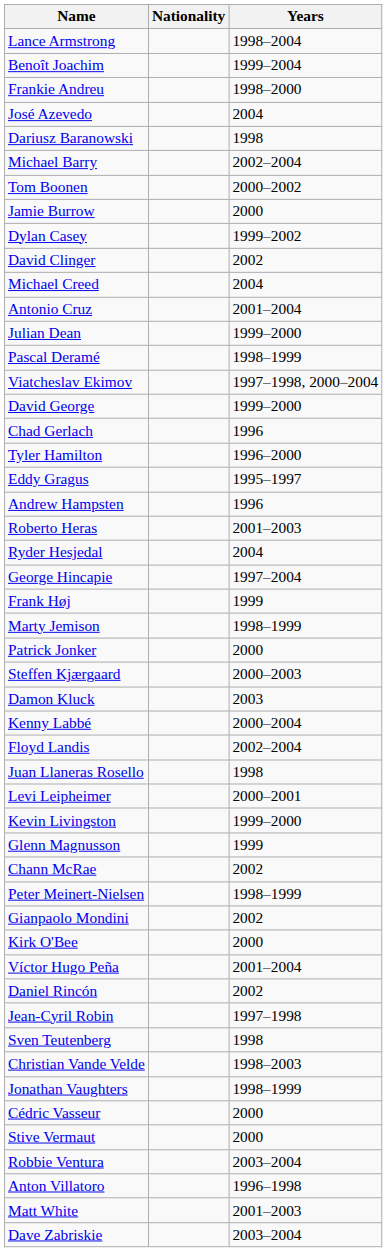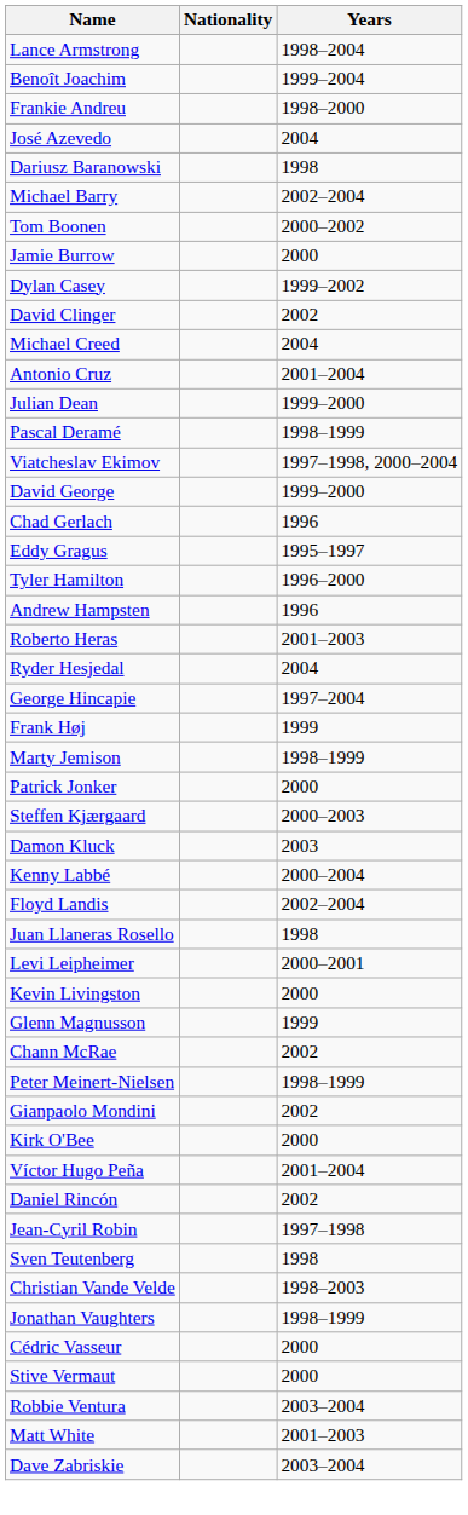rows swapped: Eddy Gragus <-> Tyler Hamilton
Kevin Livingston | Years: 1999–2000 -> 2000
- row: Anton Villatoro | 1996–1998
